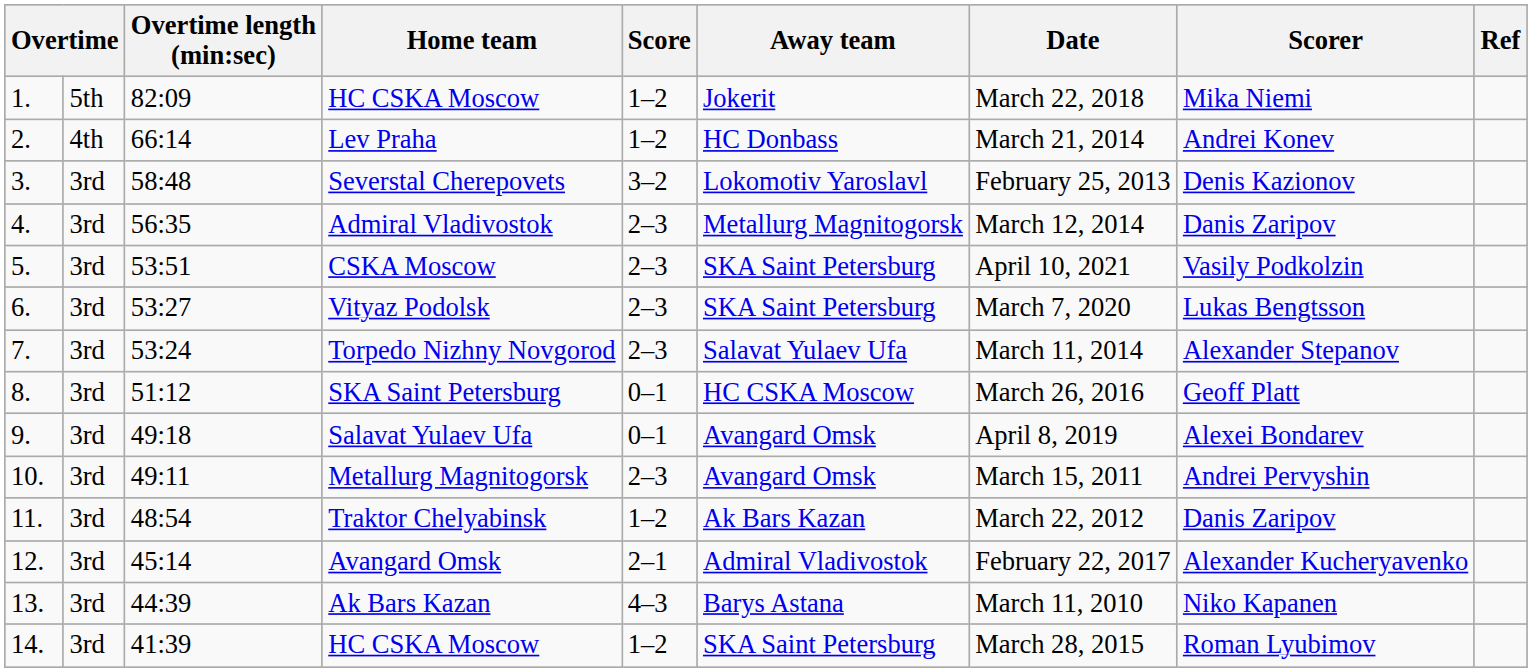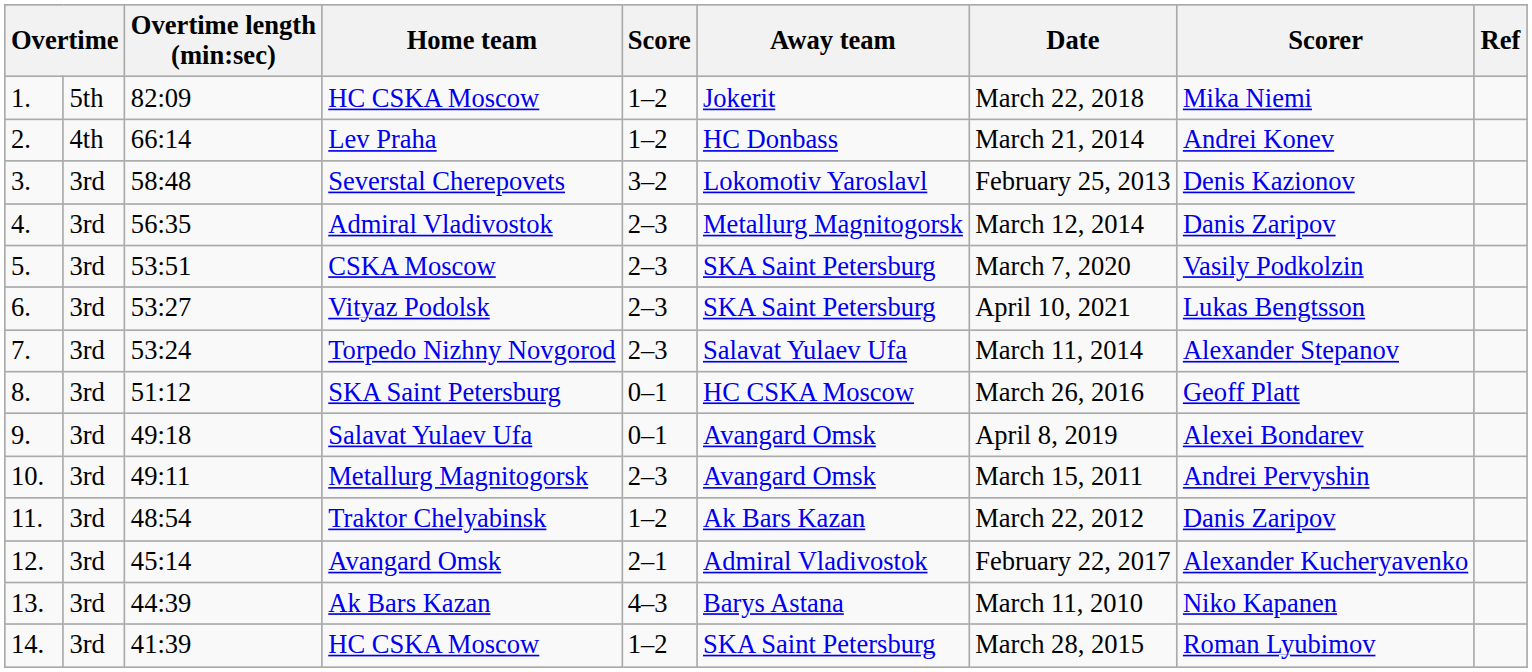CSKA Moscow | Date: April 10, 2021 -> March 7, 2020
Vityaz Podolsk | Date: March 7, 2020 -> April 10, 2021
